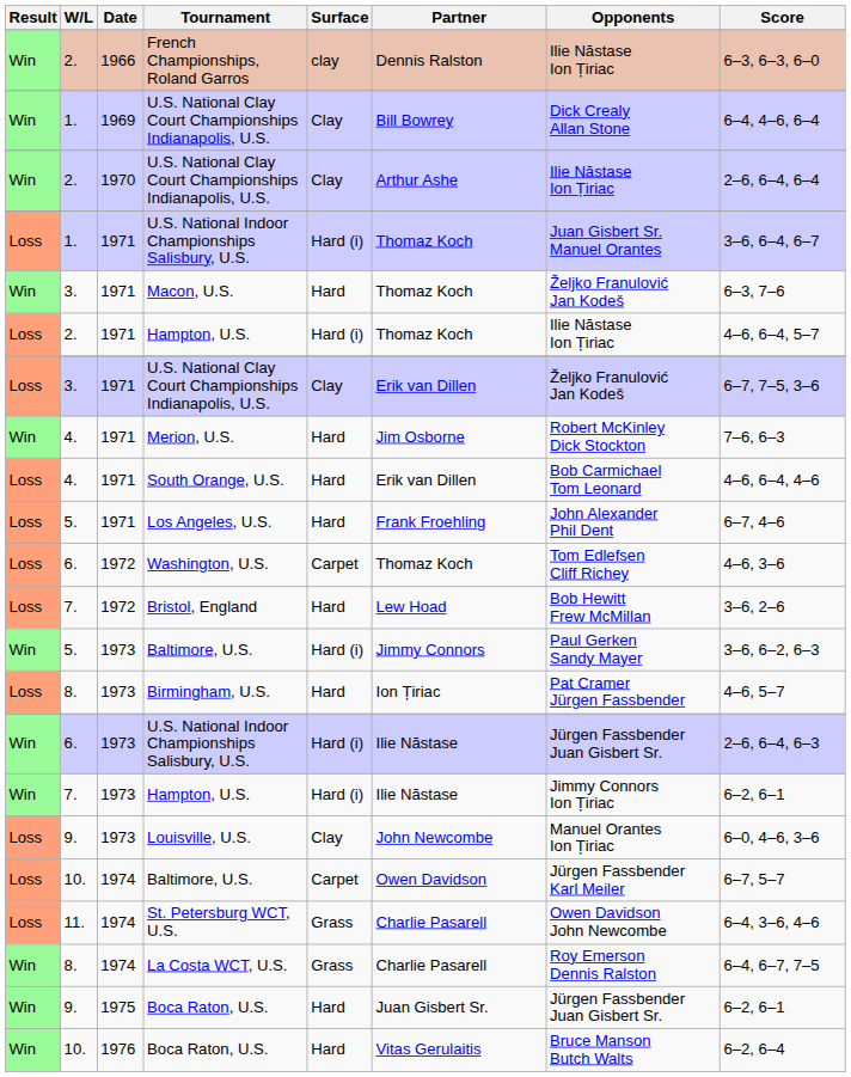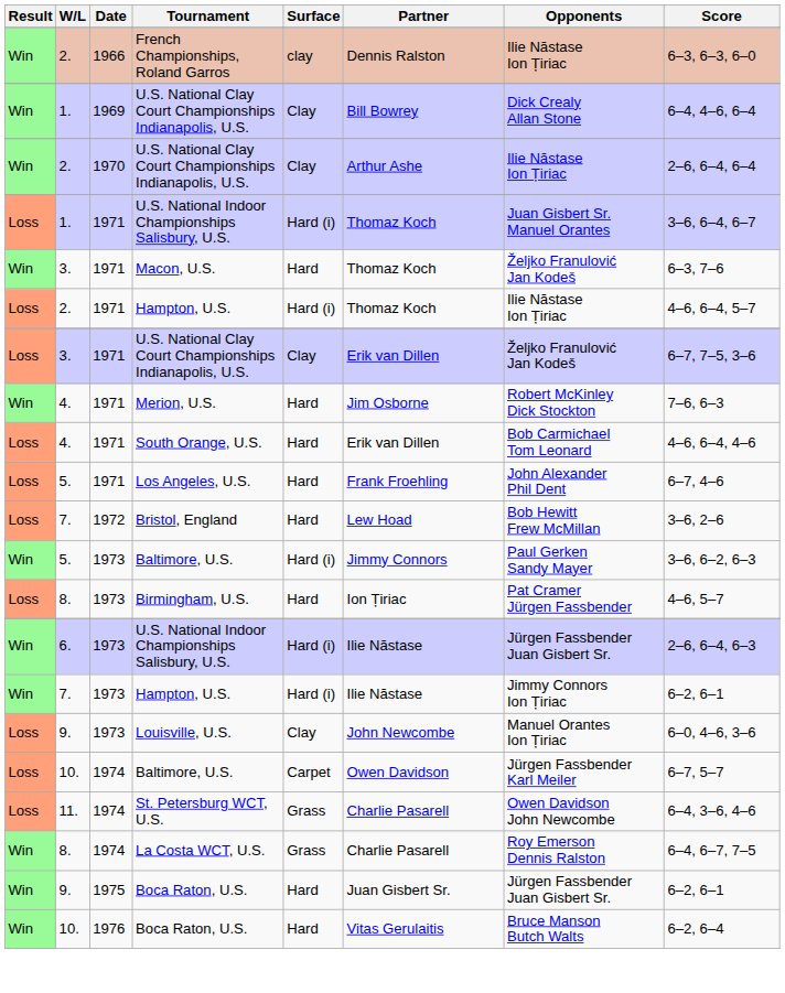- row: Loss | 6. | 1972 | Washington, U.S. | Carpet | Thomaz Koch | Tom Edlefsen Cliff Richey | 4–6, 3–6
